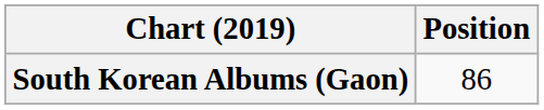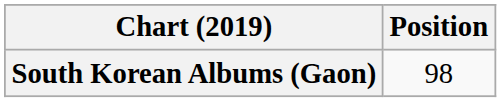South Korean Albums (Gaon) | Position: 86 -> 98
